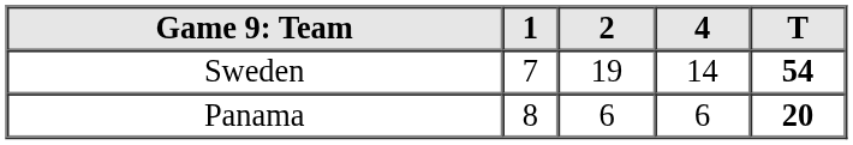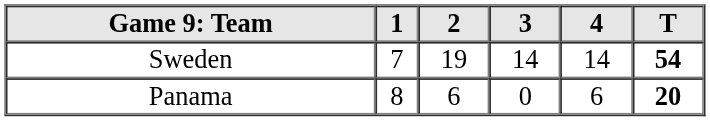+ column: 3 | 14 | 0
